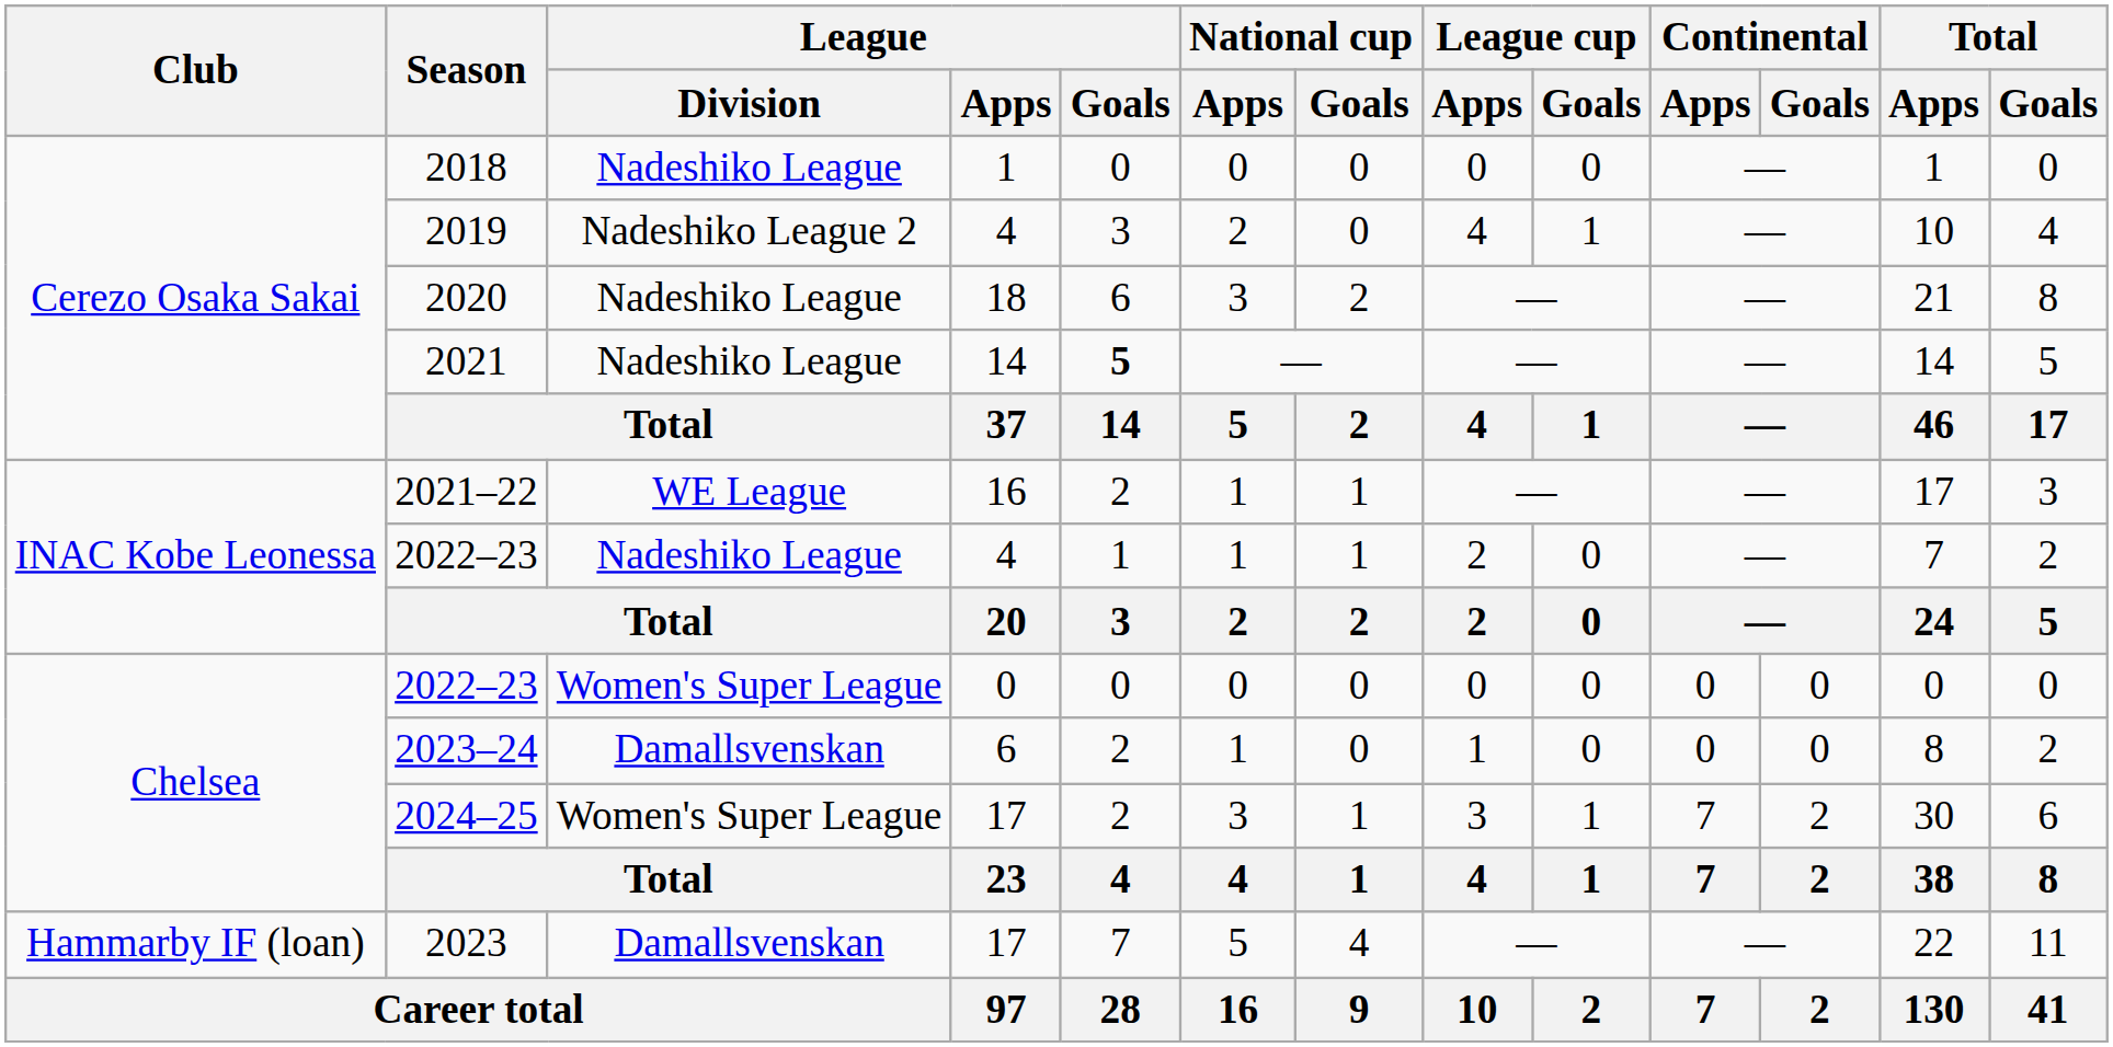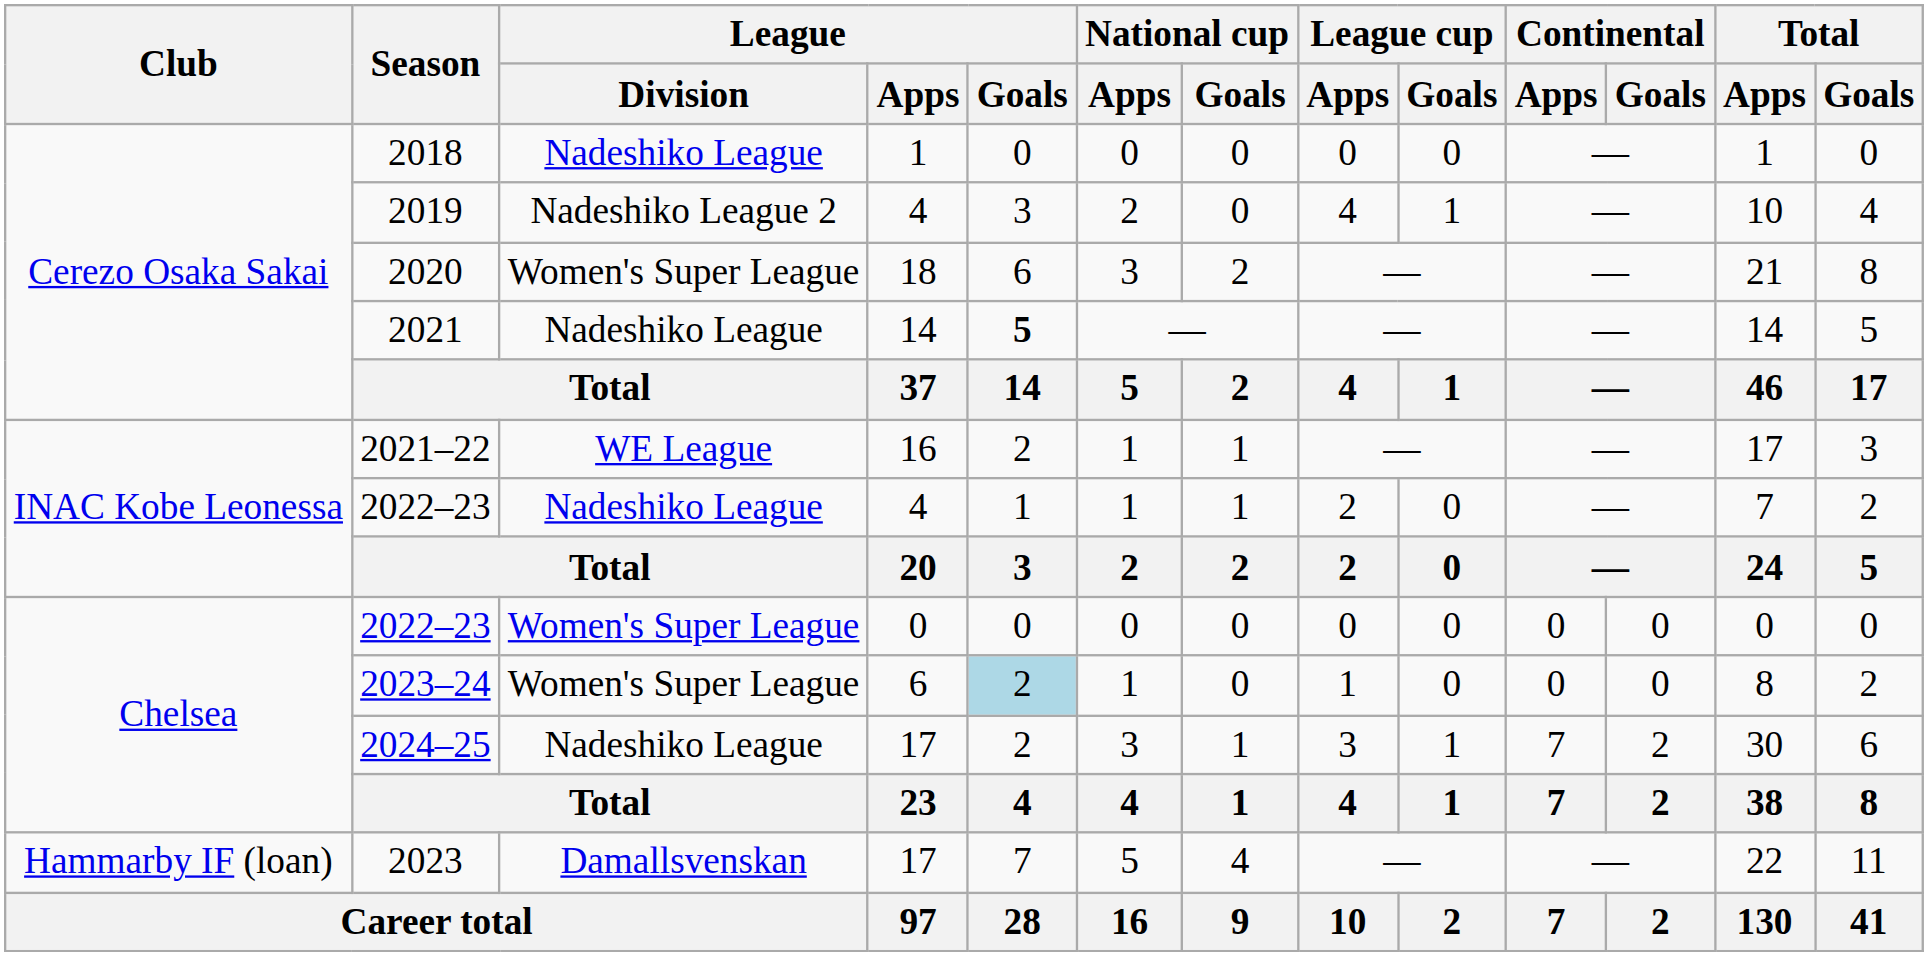2020 | League / Division: Nadeshiko League -> Women's Super League
2023–24 | League / Division: Damallsvenskan -> Women's Super League
2023–24 | League / Goals: no background -> lightblue background
2024–25 | League / Division: Women's Super League -> Nadeshiko League
